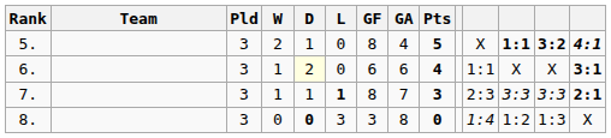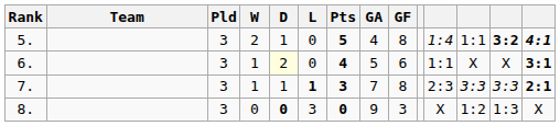columns swapped: GF <-> Pts
5. | column 11: X -> 1:4
5. | column 12: bold -> normal
6. | GA: 6 -> 5
8. | GA: 8 -> 9
8. | column 11: 1:4 -> X
